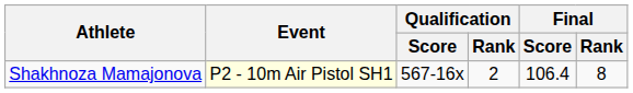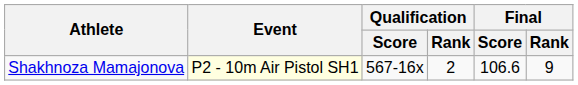Shakhnoza Mamajonova | Final / Score: 106.4 -> 106.6
Shakhnoza Mamajonova | Final / Rank: 8 -> 9
